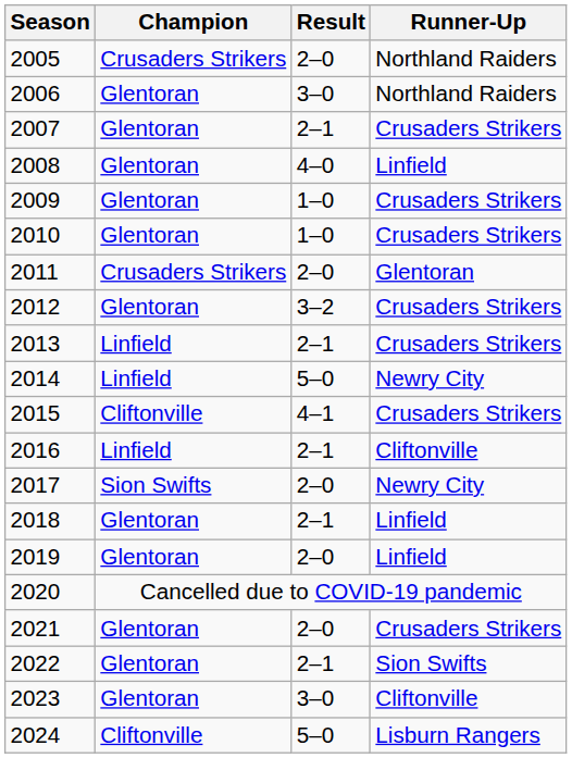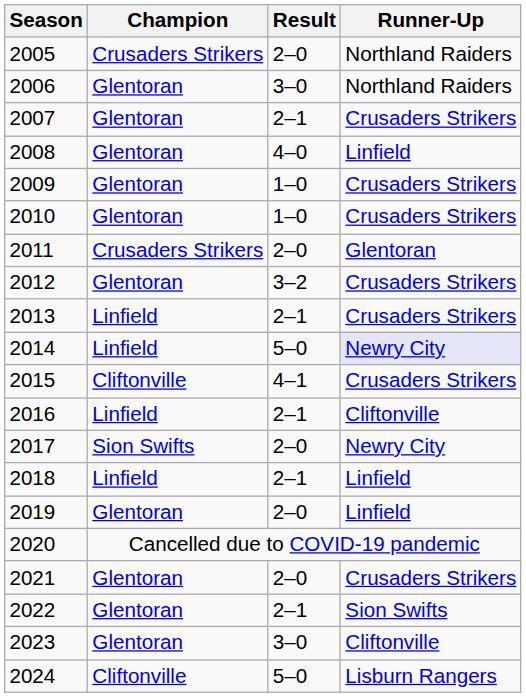2014 | Runner-Up: no background -> lavender background
2018 | Champion: Glentoran -> Linfield
